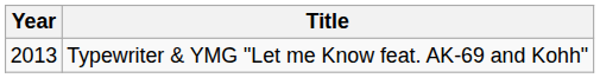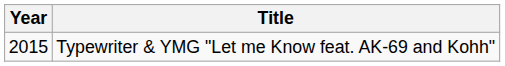Typewriter & YMG "Let me Know feat. AK-69 and Kohh" | Year: 2013 -> 2015
